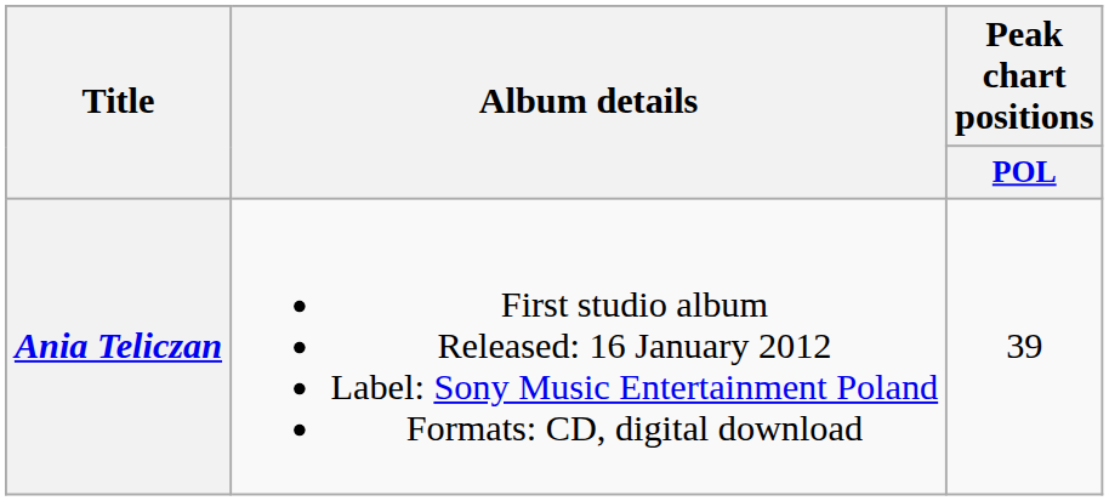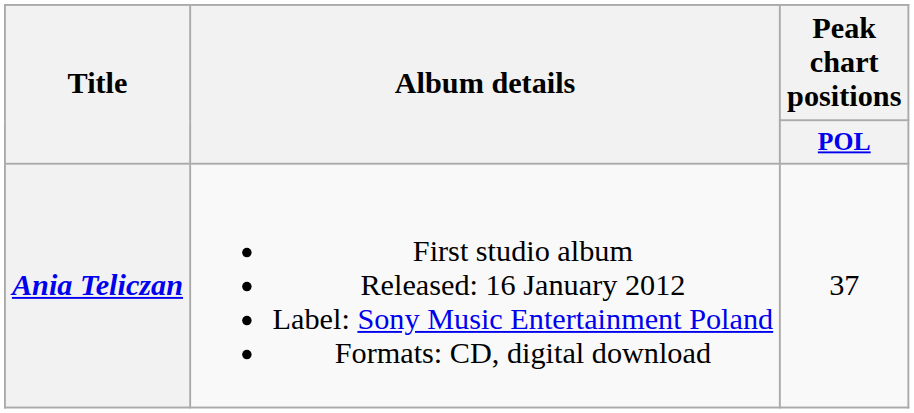Ania Teliczan | Peak chart positions / POL: 39 -> 37
